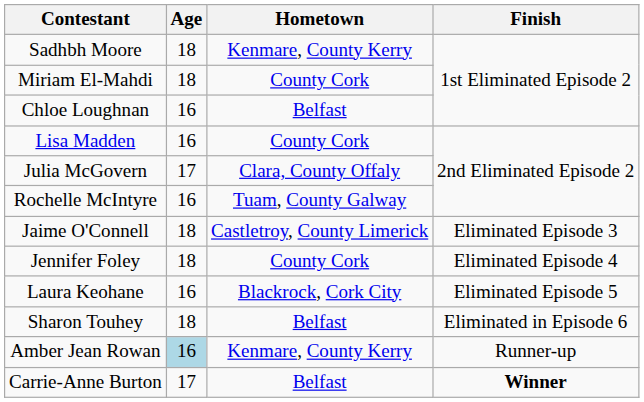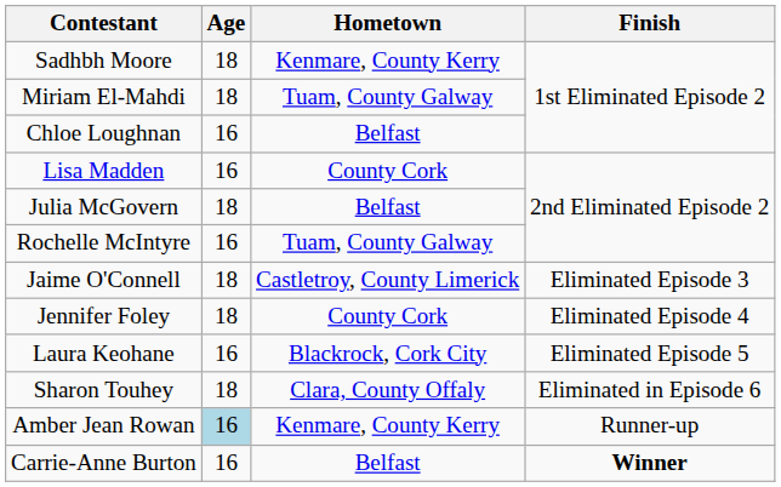Miriam El-Mahdi | Hometown: County Cork -> Tuam, County Galway
Julia McGovern | Age: 17 -> 18
Julia McGovern | Hometown: Clara, County Offaly -> Belfast
Sharon Touhey | Hometown: Belfast -> Clara, County Offaly
Carrie-Anne Burton | Age: 17 -> 16
